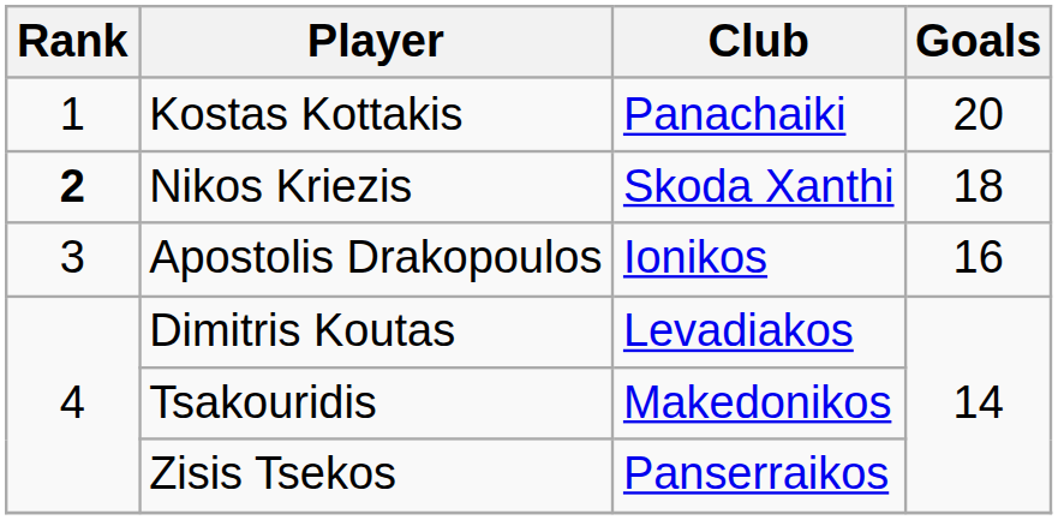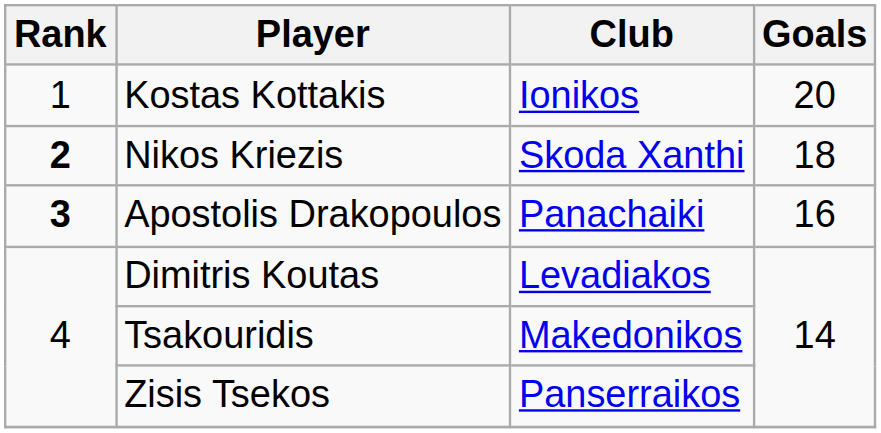Kostas Kottakis | Club: Panachaiki -> Ionikos
Apostolis Drakopoulos | Rank: normal -> bold
Apostolis Drakopoulos | Club: Ionikos -> Panachaiki
